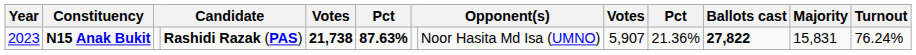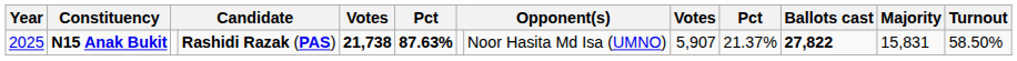N15 Anak Bukit | Year: 2023 -> 2025
N15 Anak Bukit | column 10: 21.36% -> 21.37%
N15 Anak Bukit | Turnout: 76.24% -> 58.50%
